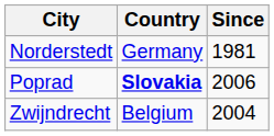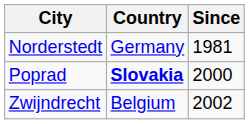Poprad | Since: 2006 -> 2000
Zwijndrecht | Since: 2004 -> 2002
